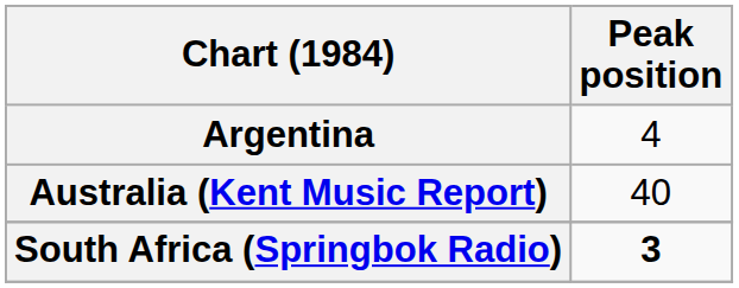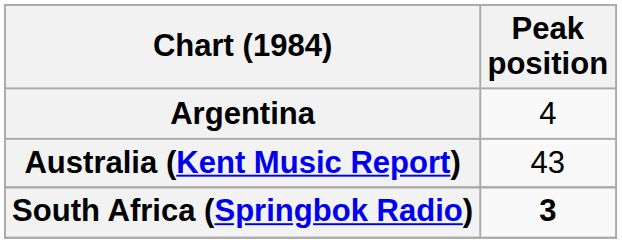Australia (Kent Music Report) | Peak position: 40 -> 43
